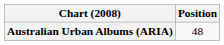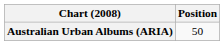Australian Urban Albums (ARIA) | Position: 48 -> 50
